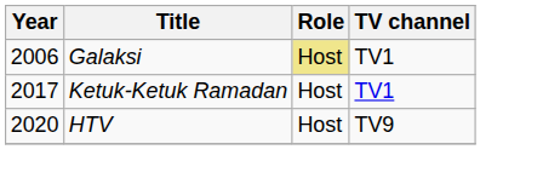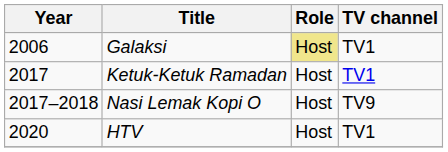+ row: 2017–2018 | Nasi Lemak Kopi O | Host | TV9
HTV | TV channel: TV9 -> TV1
